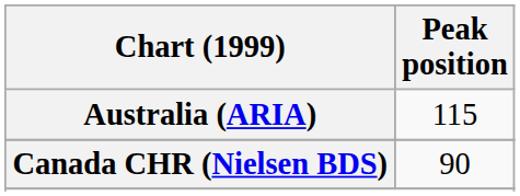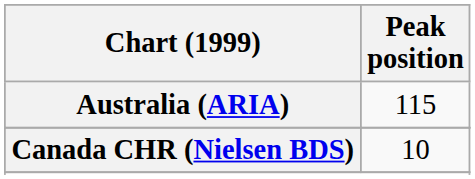Canada CHR (Nielsen BDS) | Peak position: 90 -> 10
